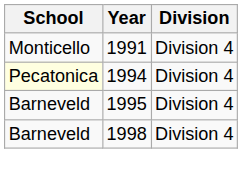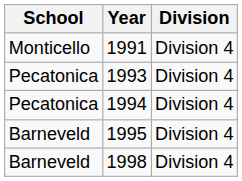+ row: Pecatonica | 1993 | Division 4
1994 | School: lightyellow background -> no background
